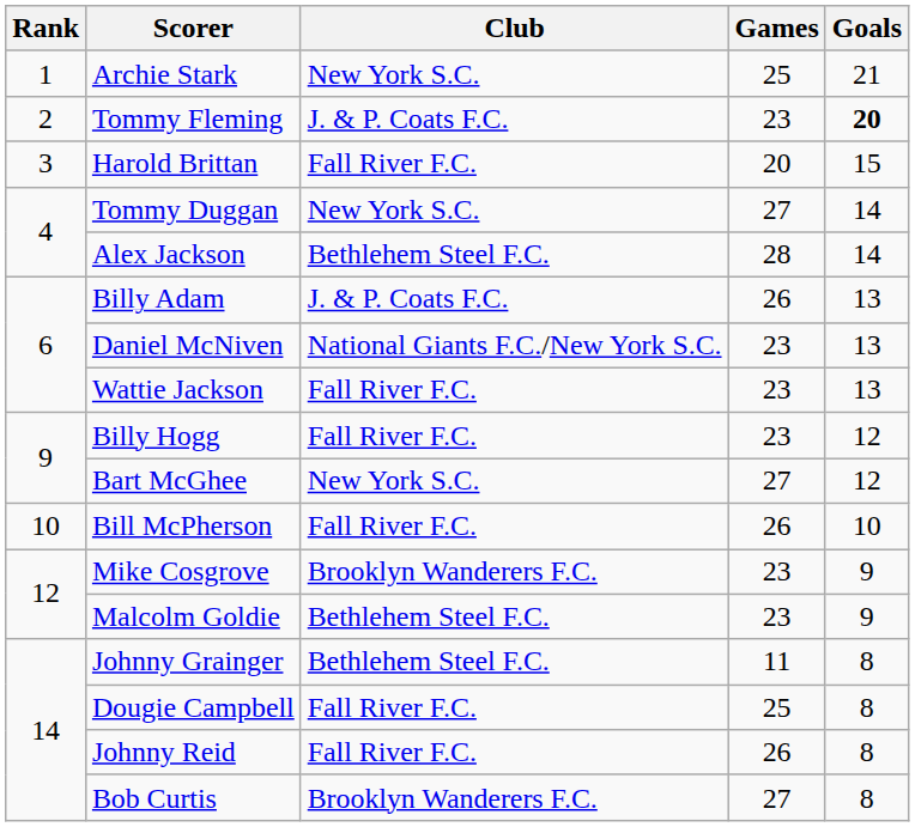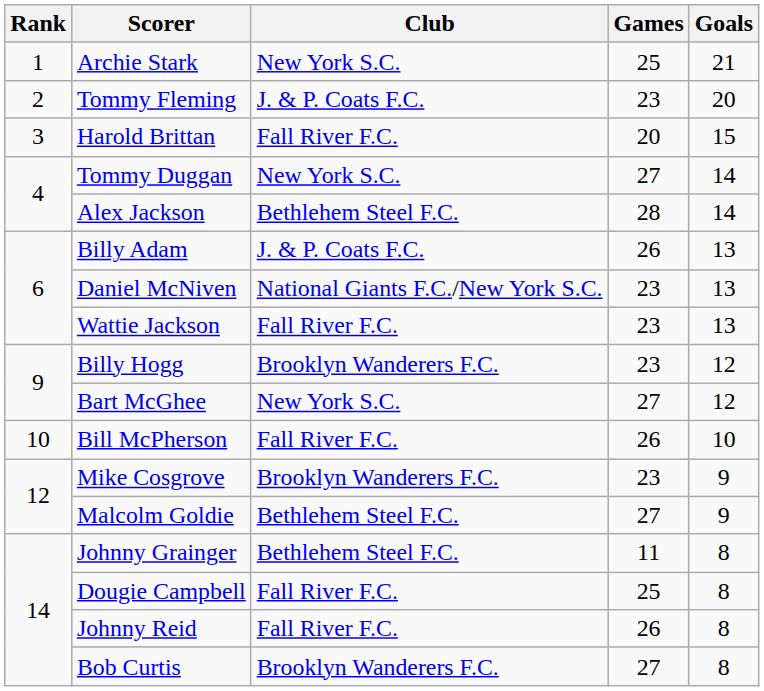Tommy Fleming | Goals: bold -> normal
Billy Hogg | Club: Fall River F.C. -> Brooklyn Wanderers F.C.
Malcolm Goldie | Games: 23 -> 27
